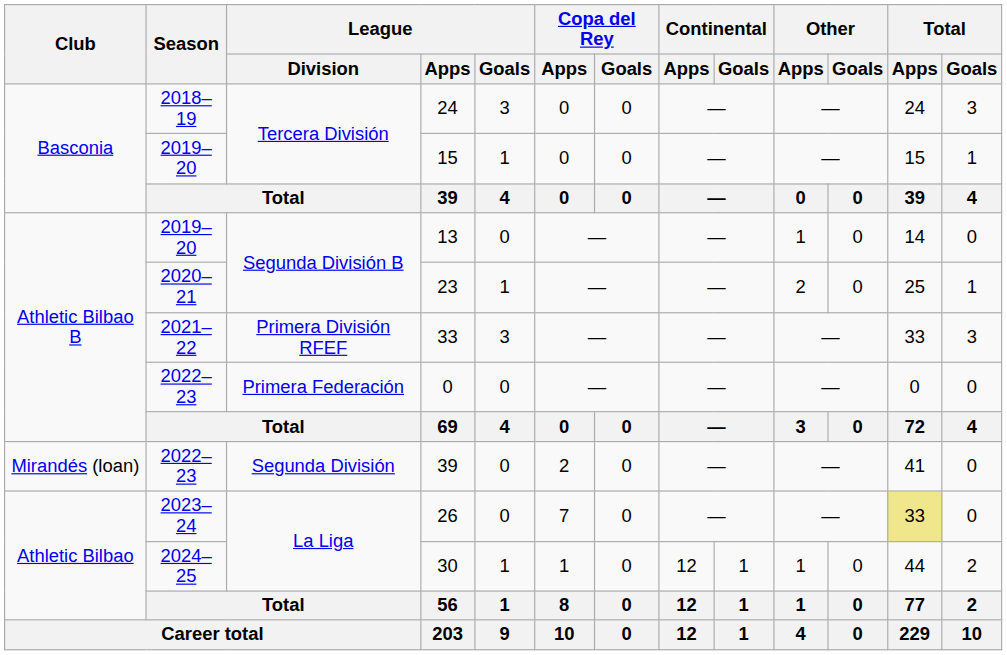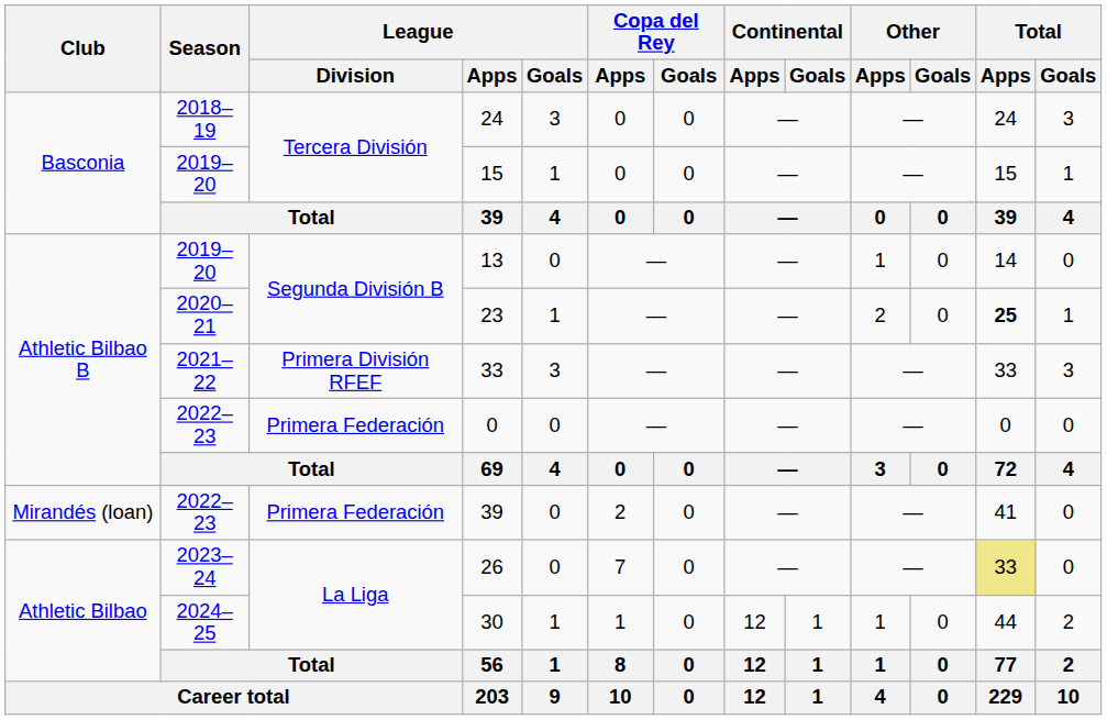23 | Total / Apps: normal -> bold
2022–23 / 39 | League / Division: Segunda División -> Primera Federación
